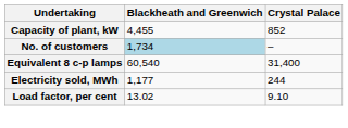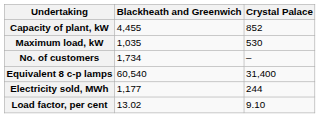+ row: Maximum load, kW | 1,035 | 530
No. of customers | Blackheath and Greenwich: lightblue background -> no background
